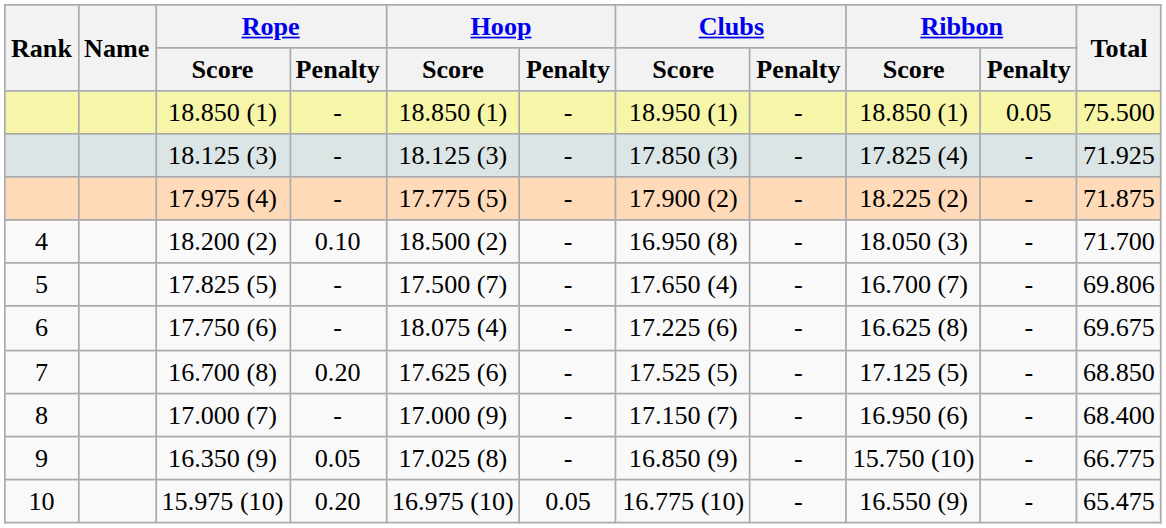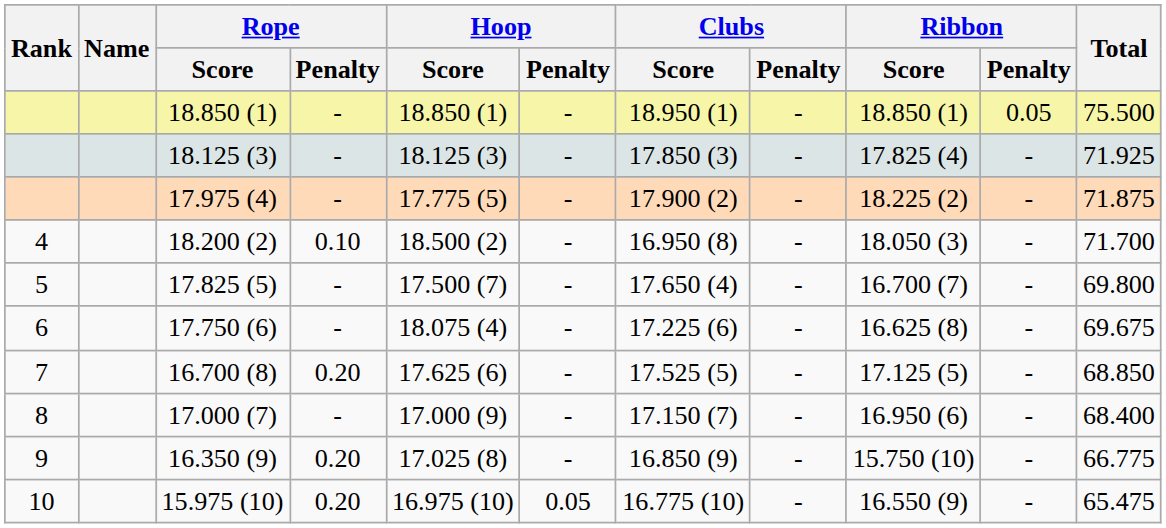17.825 (5) | Total: 69.806 -> 69.800
16.350 (9) | Rope / Penalty: 0.05 -> 0.20
